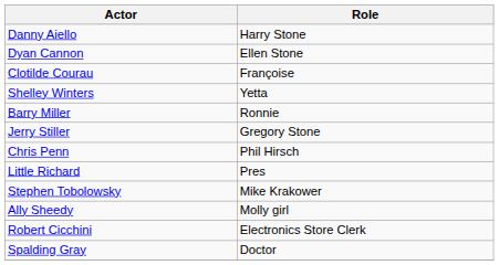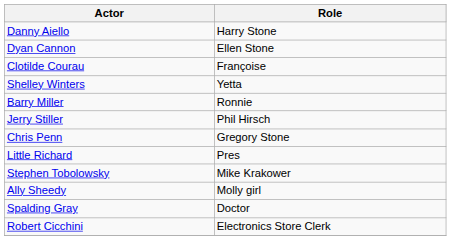Jerry Stiller | Role: Gregory Stone -> Phil Hirsch
Chris Penn | Role: Phil Hirsch -> Gregory Stone
rows swapped: Spalding Gray <-> Robert Cicchini
